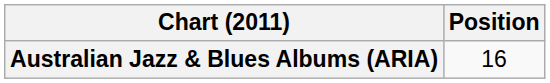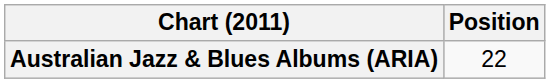Australian Jazz & Blues Albums (ARIA) | Position: 16 -> 22
